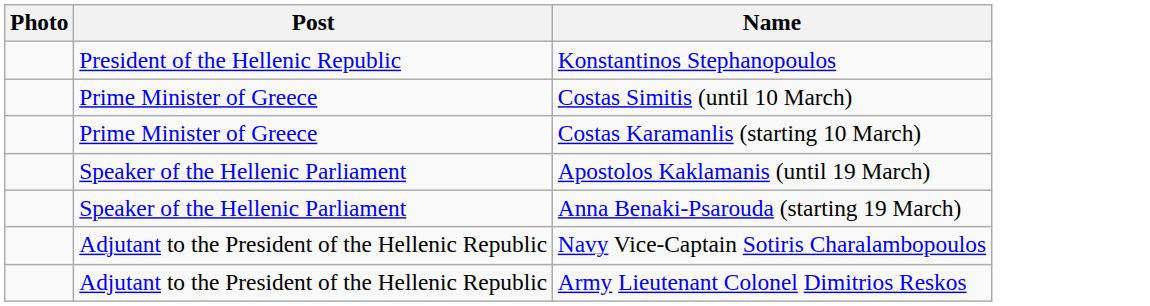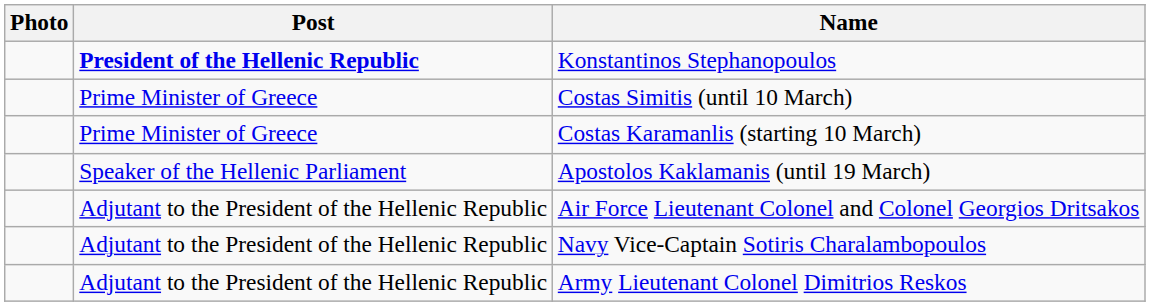Konstantinos Stephanopoulos | Post: normal -> bold
- row: Speaker of the Hellenic Parliament | Anna Benaki-Psarouda (starting 19 March)
+ row: Adjutant to the President of the Hellenic Republic | Air Force Lieutenant Colonel and Colonel Georgios Dritsakos
